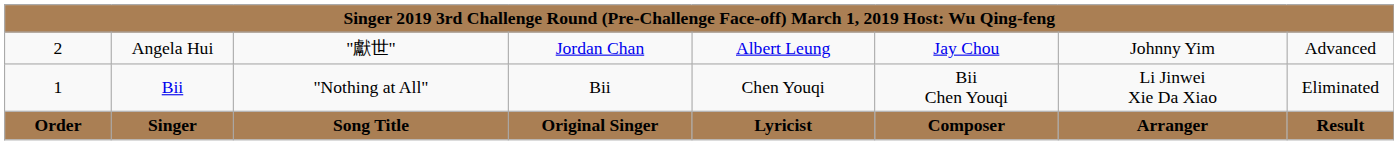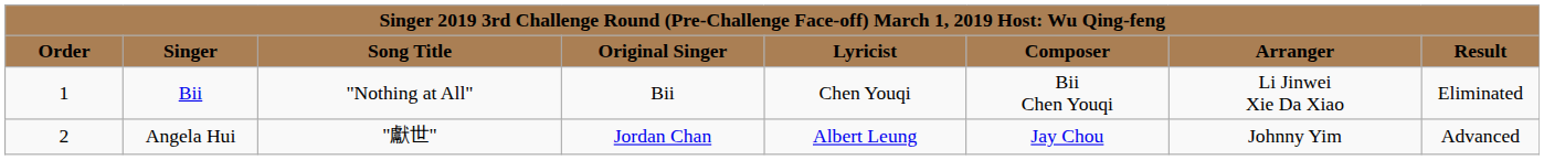rows swapped: Singer <-> Angela Hui
